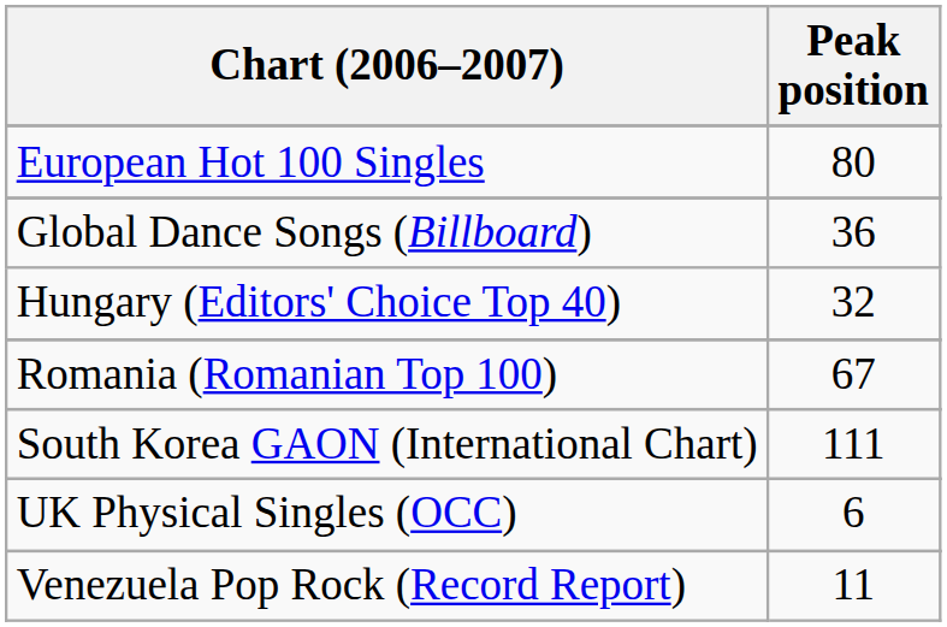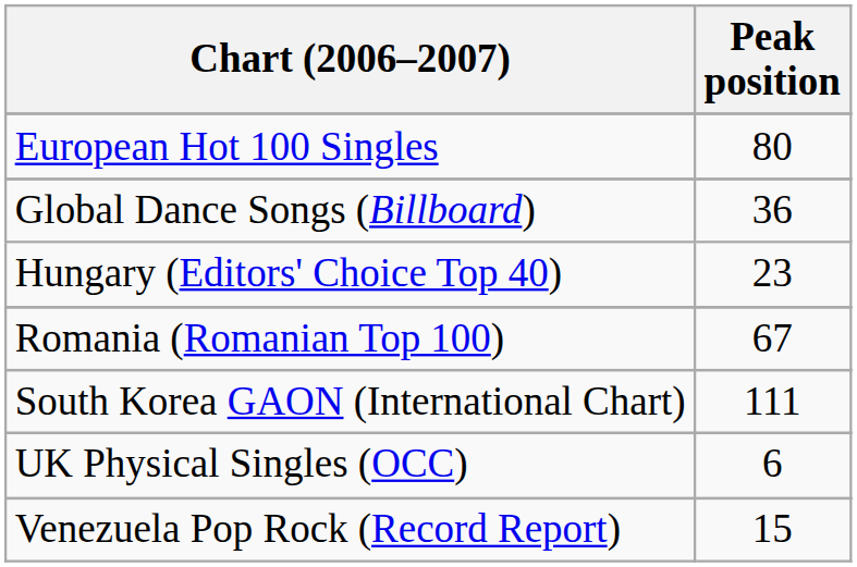Hungary (Editors' Choice Top 40) | Peak position: 32 -> 23
Venezuela Pop Rock (Record Report) | Peak position: 11 -> 15
